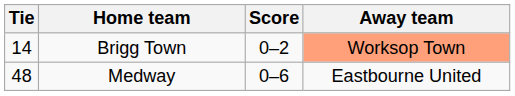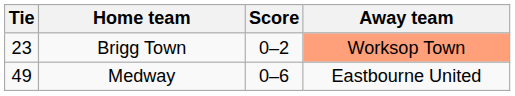Brigg Town | Tie: 14 -> 23
Medway | Tie: 48 -> 49
